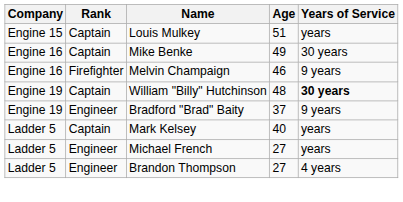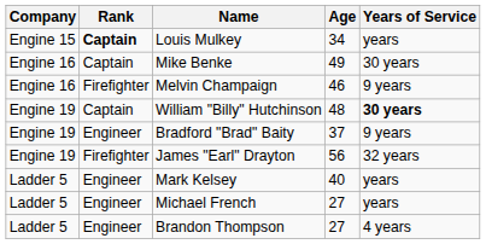Louis Mulkey | Rank: normal -> bold
Louis Mulkey | Age: 51 -> 34
+ row: Engine 19 | Firefighter | James "Earl" Drayton | 56 | 32 years
Mark Kelsey | Rank: Captain -> Engineer
